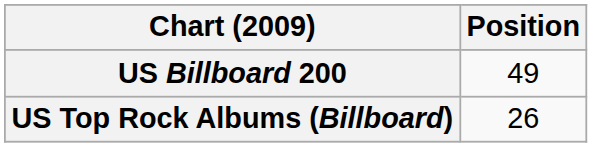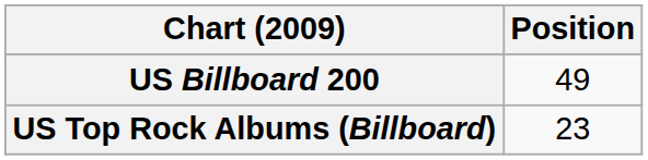US Top Rock Albums (Billboard) | Position: 26 -> 23
